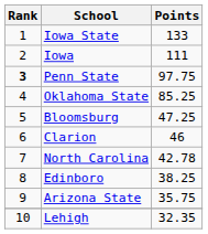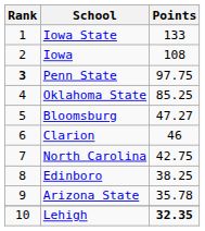Iowa | Points: 111 -> 108
Bloomsburg | Points: 47.25 -> 47.27
North Carolina | Points: 42.78 -> 42.75
Arizona State | Points: 35.75 -> 35.78
Lehigh | Points: normal -> bold
